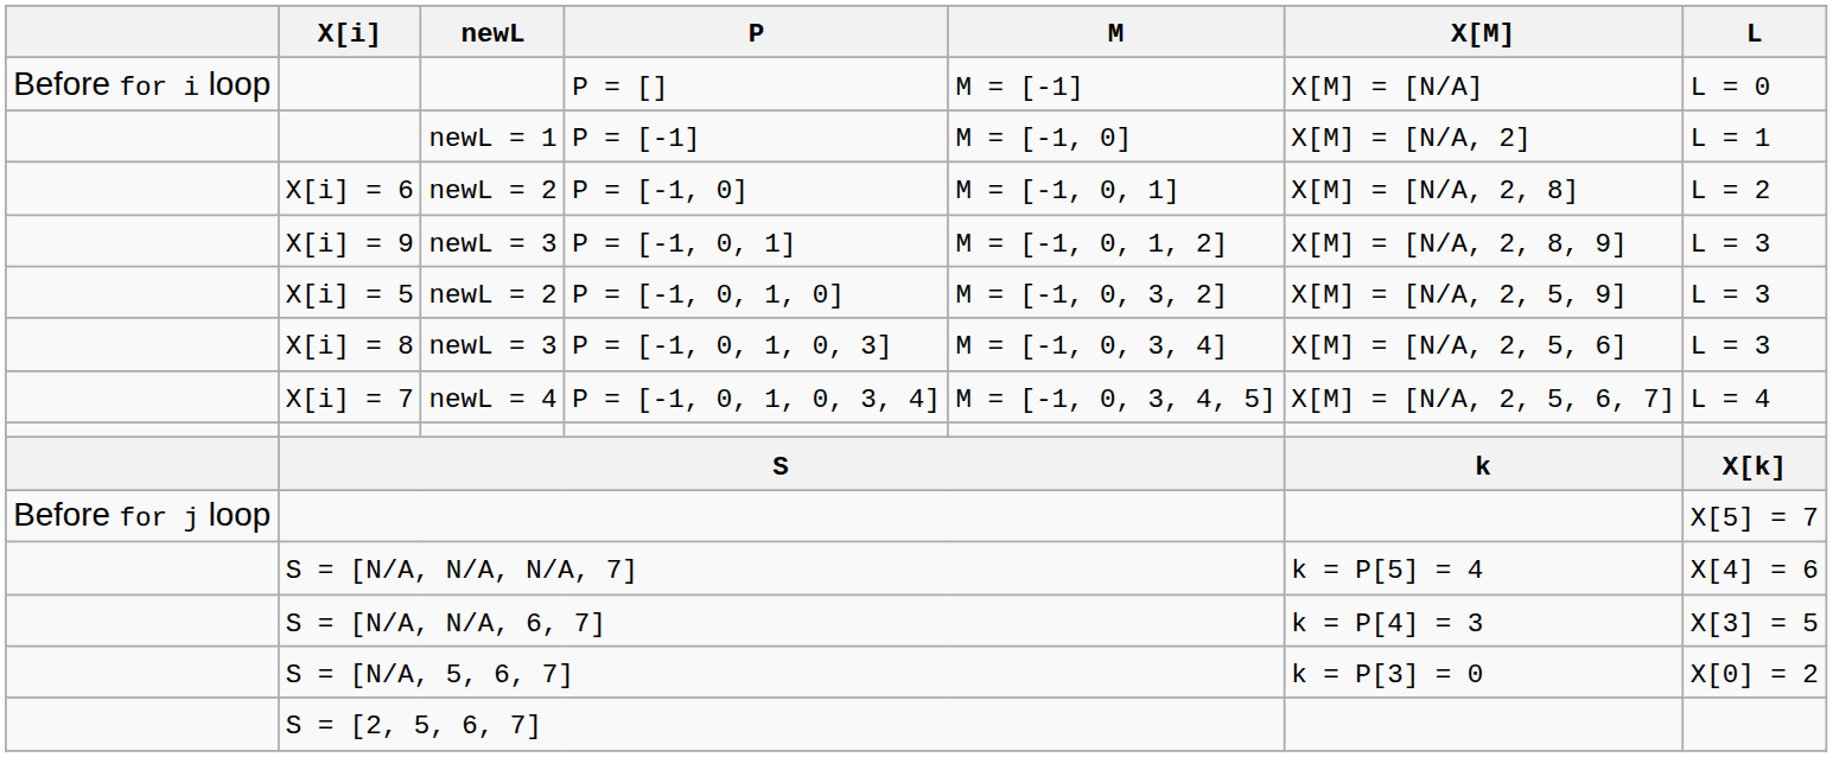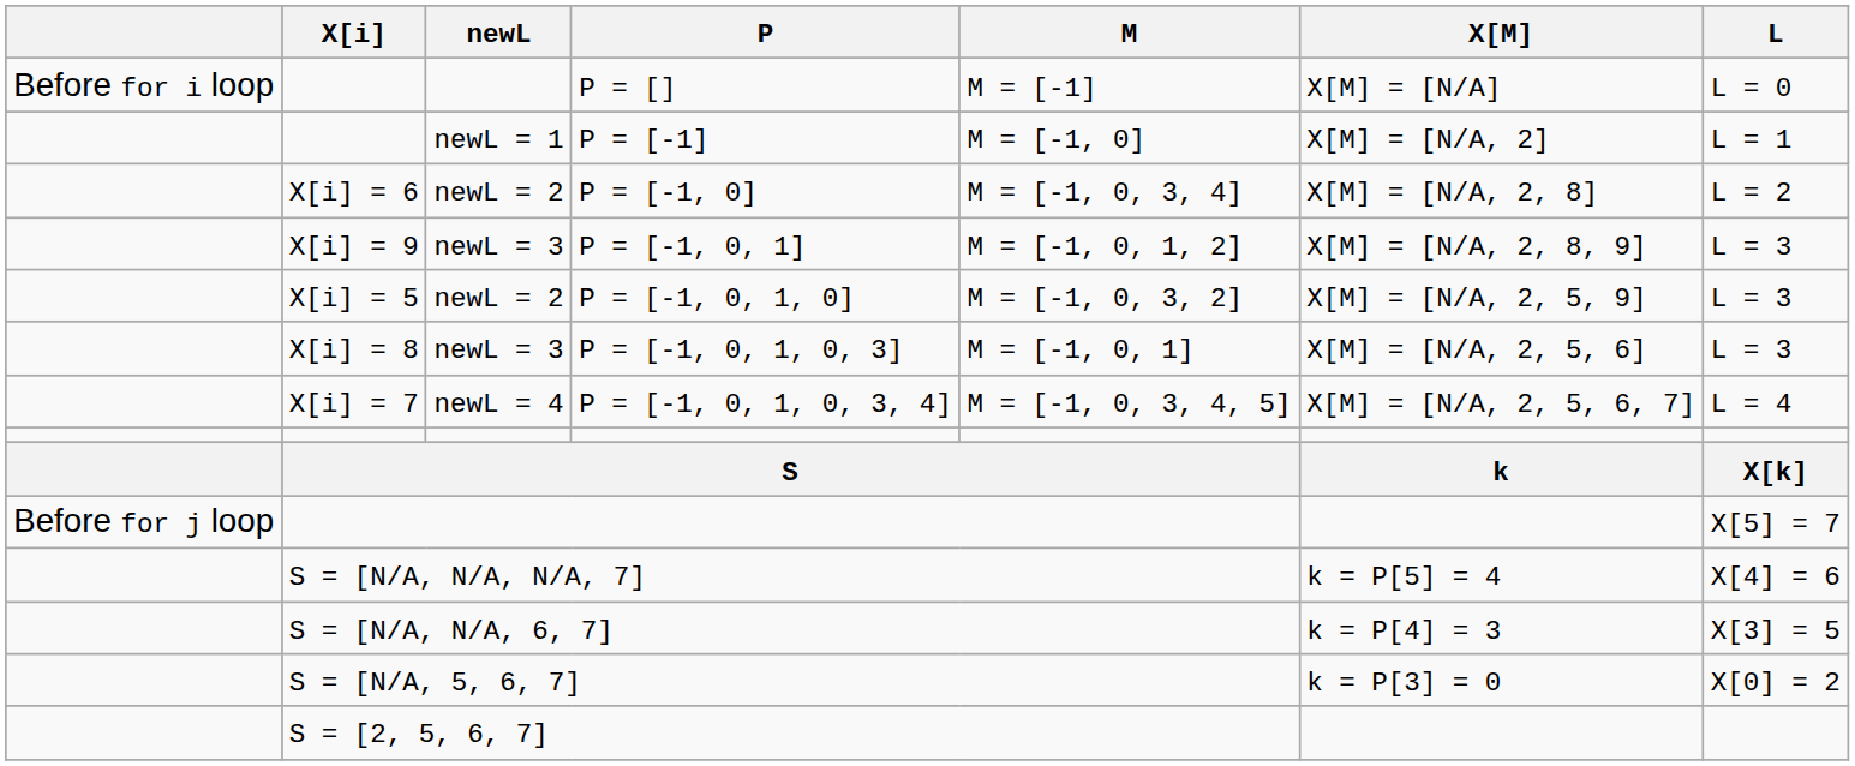P = [-1, 0] | M: M = [-1, 0, 1] -> M = [-1, 0, 3, 4]
P = [-1, 0, 1, 0, 3] | M: M = [-1, 0, 3, 4] -> M = [-1, 0, 1]
